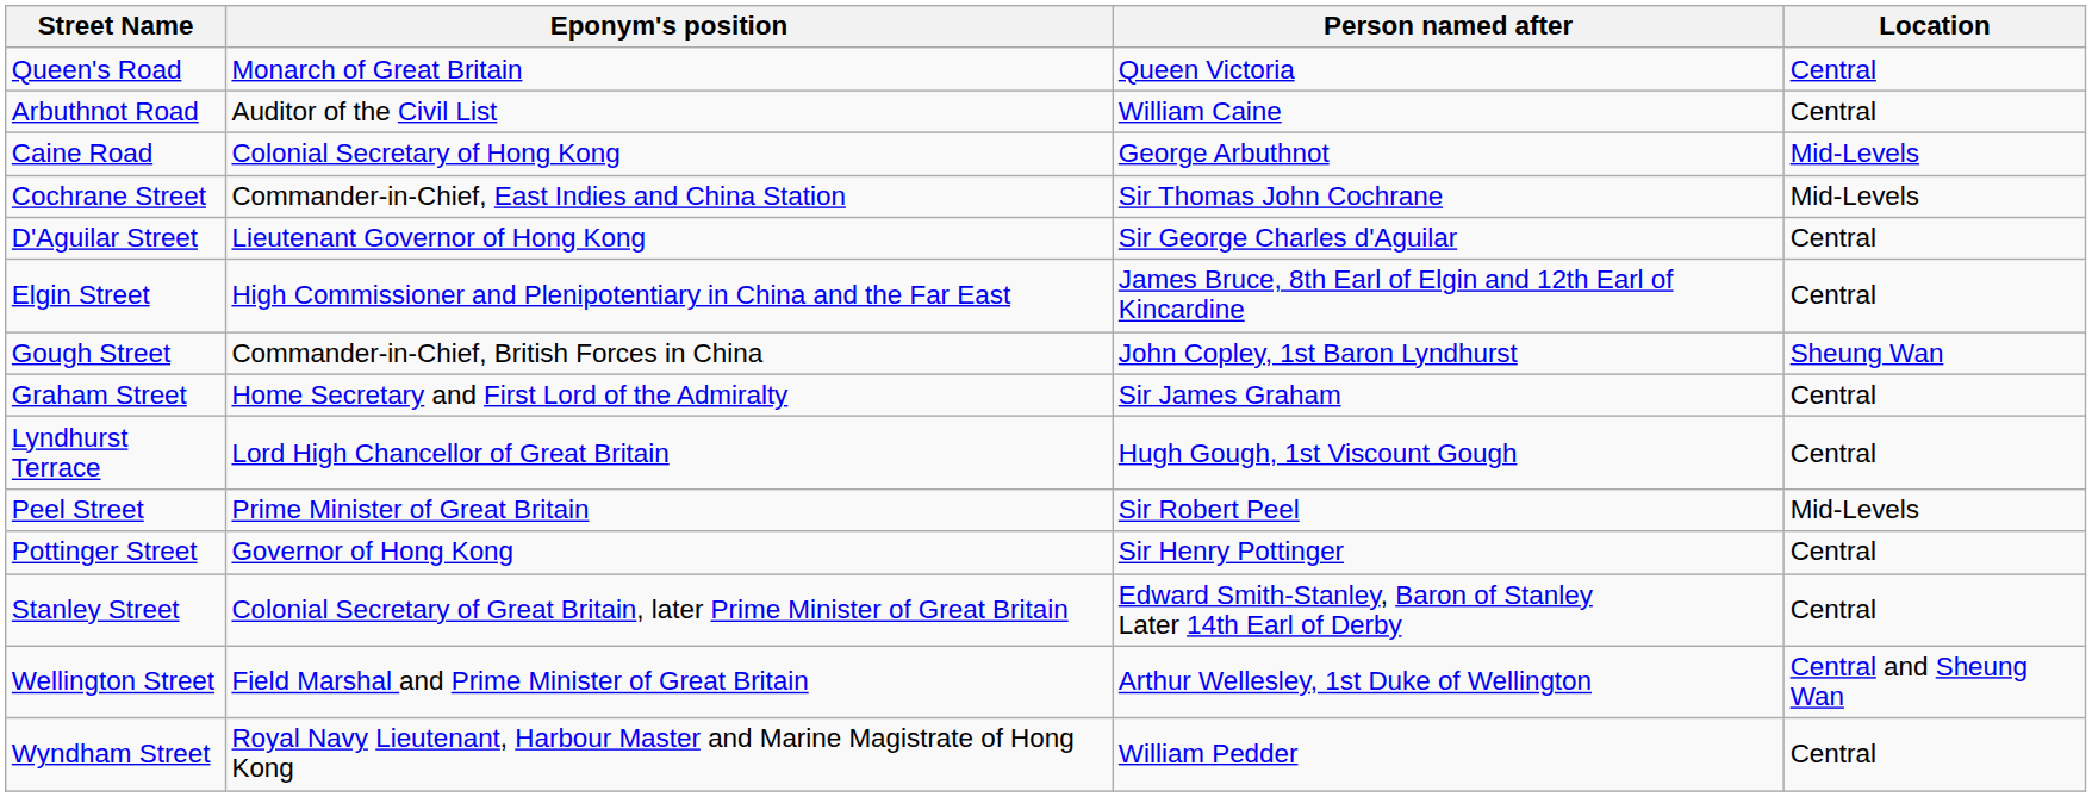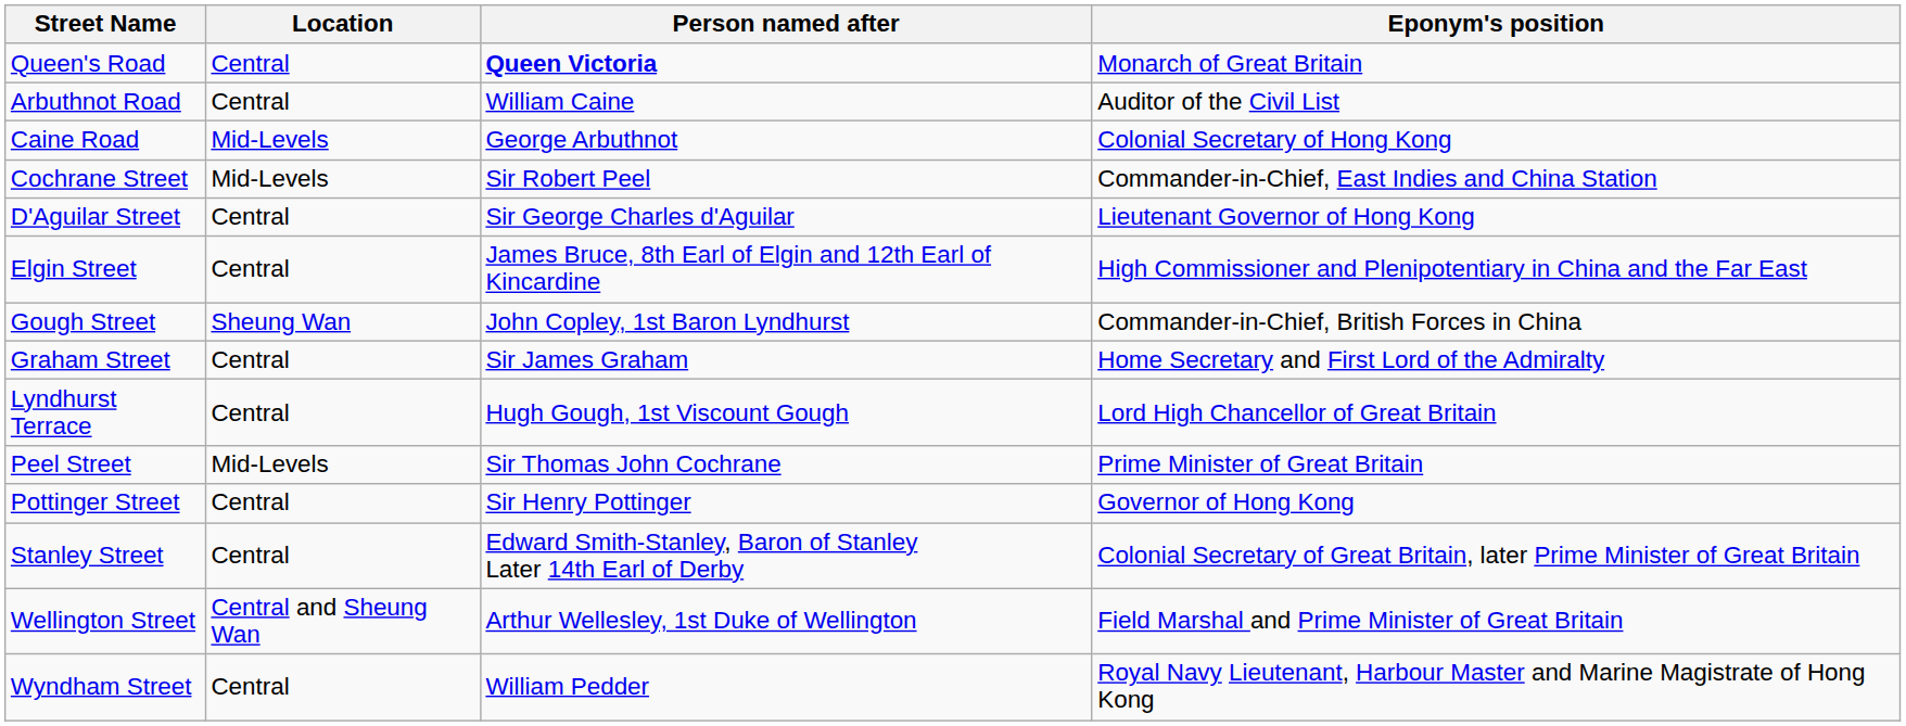columns swapped: Location <-> Eponym's position
Queen's Road | Person named after: normal -> bold
Cochrane Street | Person named after: Sir Thomas John Cochrane -> Sir Robert Peel
Peel Street | Person named after: Sir Robert Peel -> Sir Thomas John Cochrane
